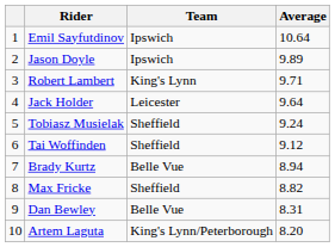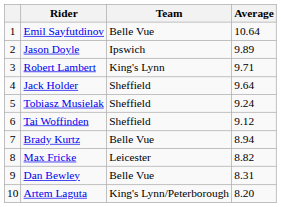Emil Sayfutdinov | Team: Ipswich -> Belle Vue
Jack Holder | Team: Leicester -> Sheffield
Max Fricke | Team: Sheffield -> Leicester
